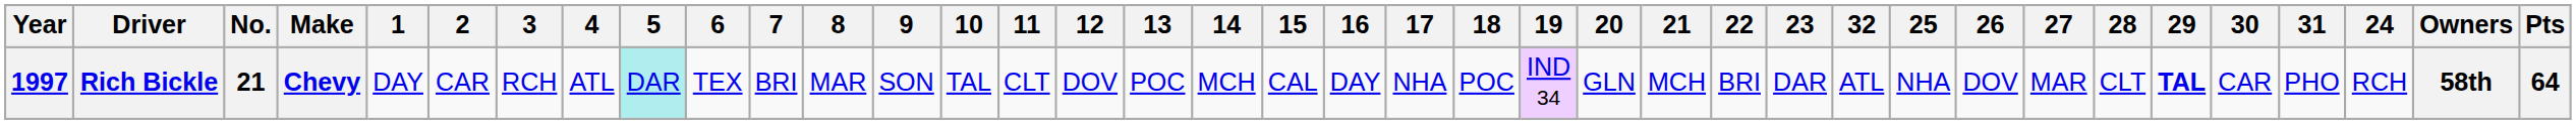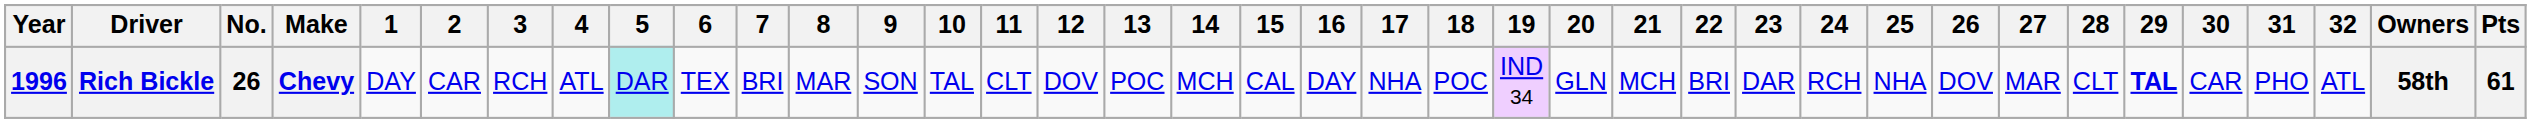columns swapped: 24 <-> 32
Rich Bickle | Year: 1997 -> 1996
Rich Bickle | No.: 21 -> 26
Rich Bickle | Pts: 64 -> 61
